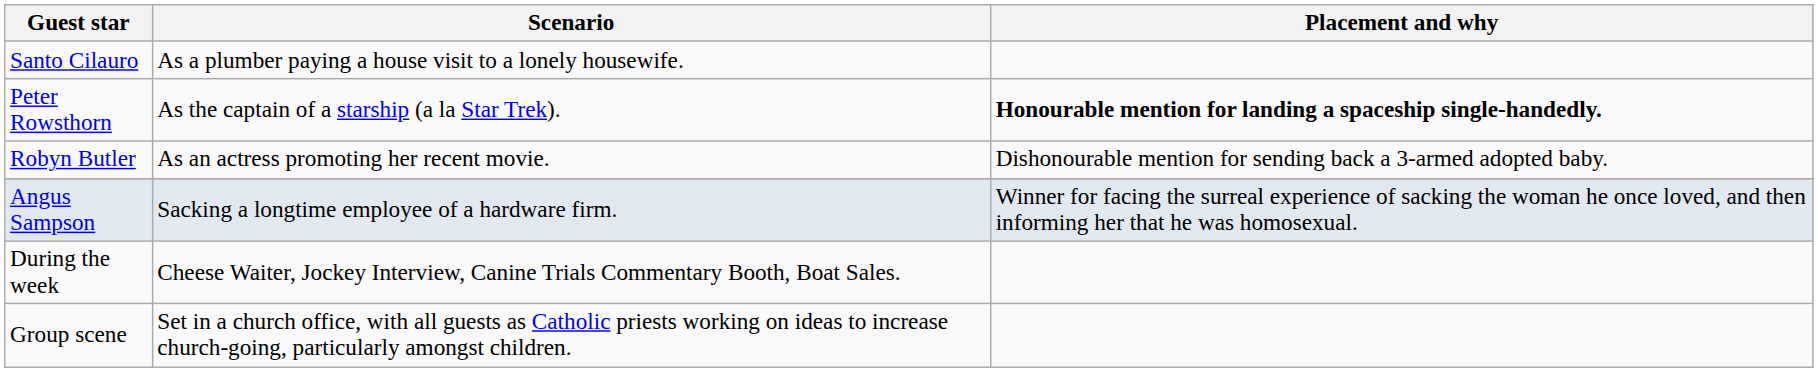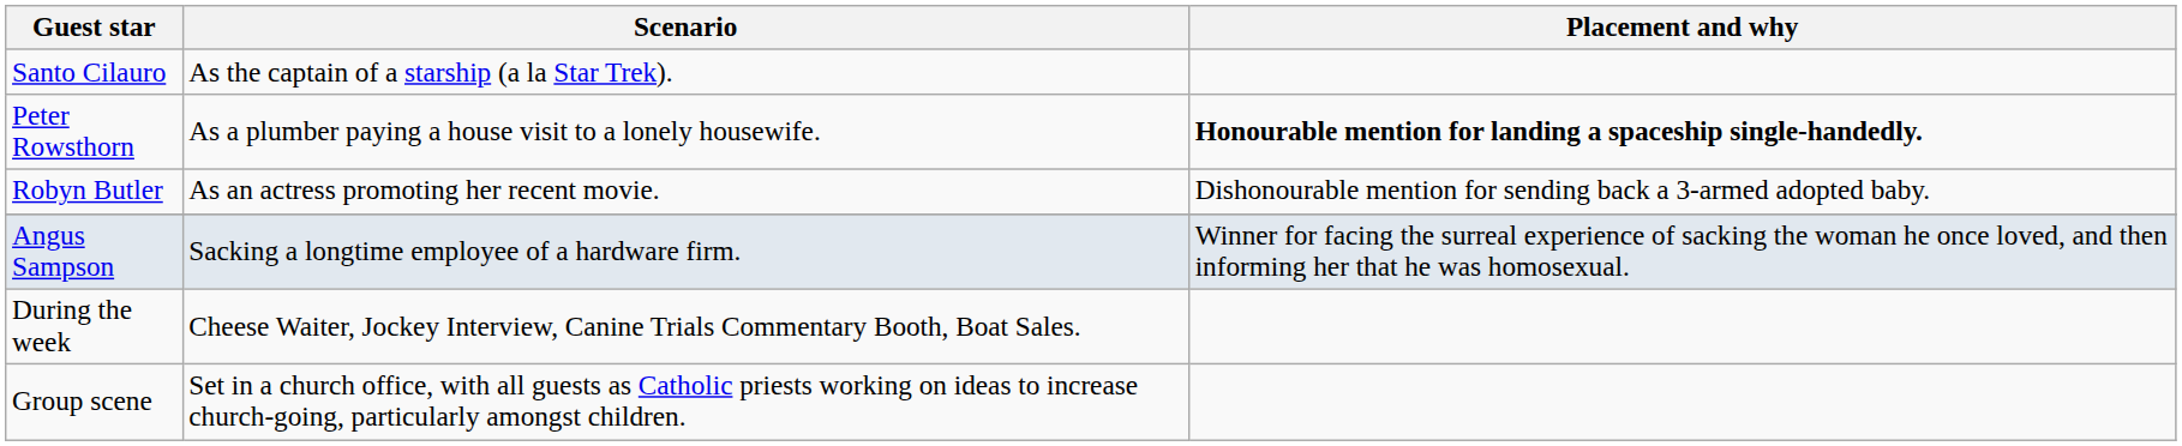Santo Cilauro | Scenario: As a plumber paying a house visit to a lonely housewife. -> As the captain of a starship (a la Star Trek).
Peter Rowsthorn | Scenario: As the captain of a starship (a la Star Trek). -> As a plumber paying a house visit to a lonely housewife.
